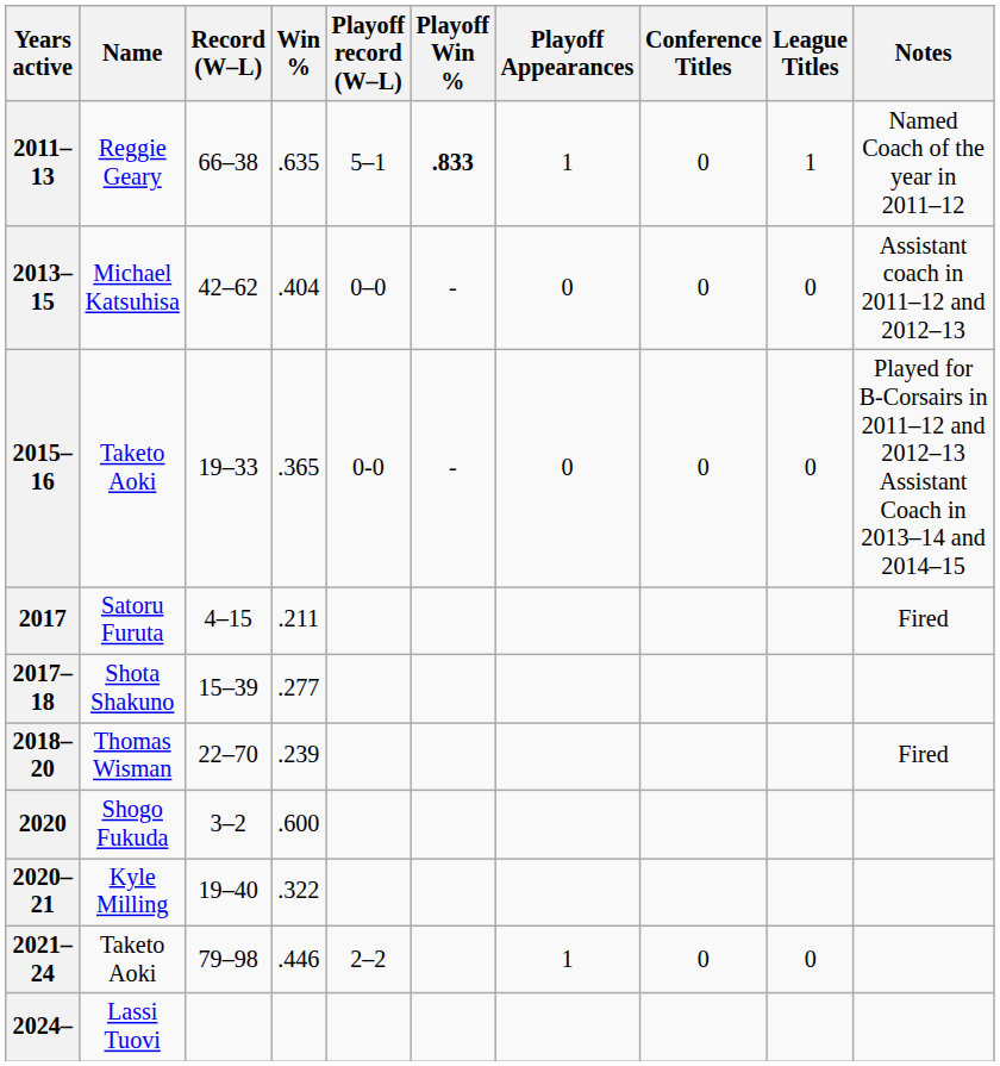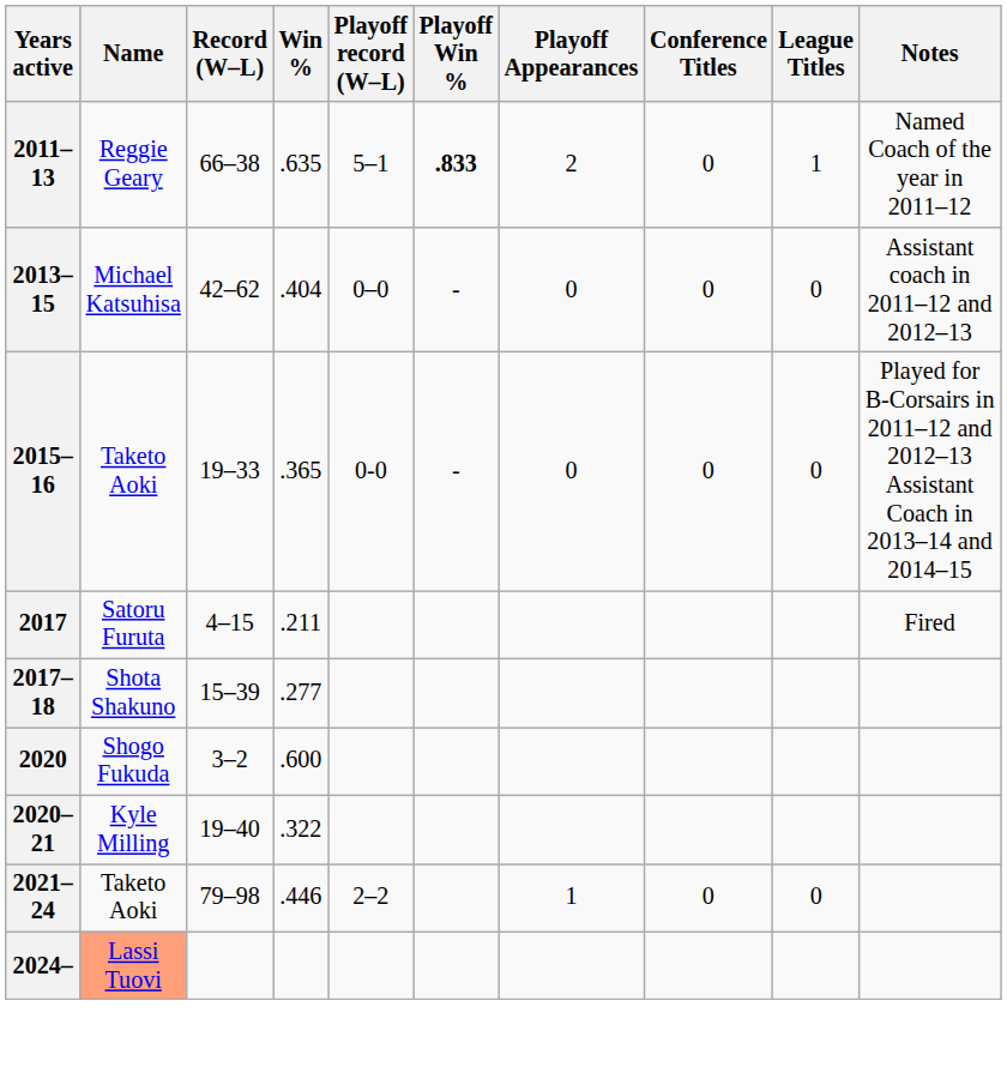2011–13 | Playoff Appearances: 1 -> 2
- row: 2018–20 | Thomas Wisman | 22–70 | .239 | Fired
2024– | Name: no background -> lightsalmon background
